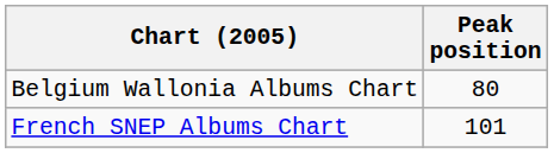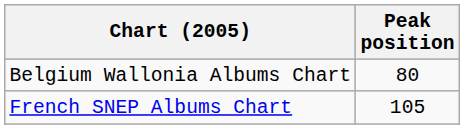French SNEP Albums Chart | Peak position: 101 -> 105
